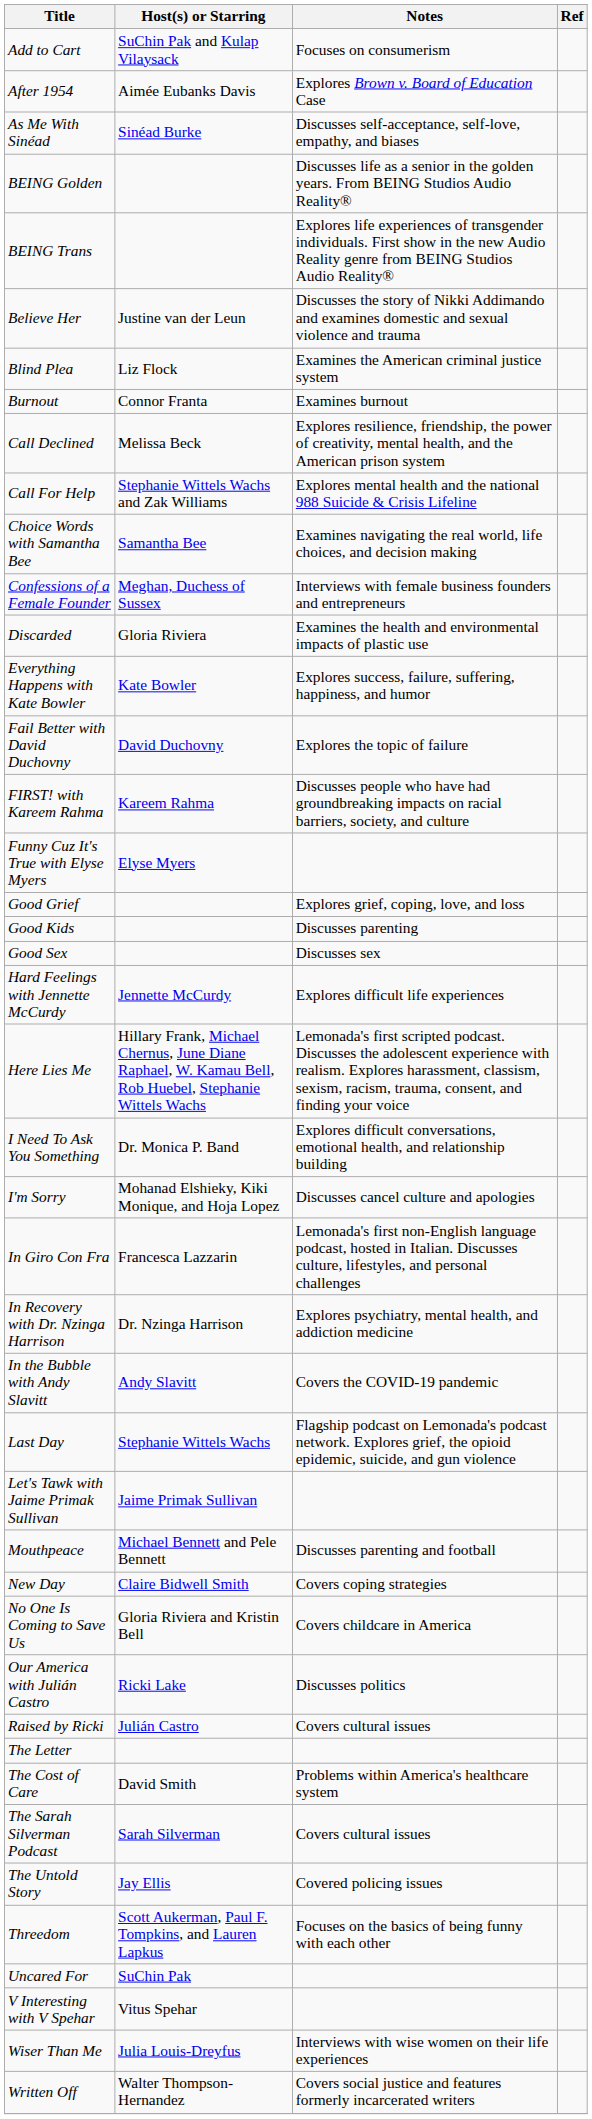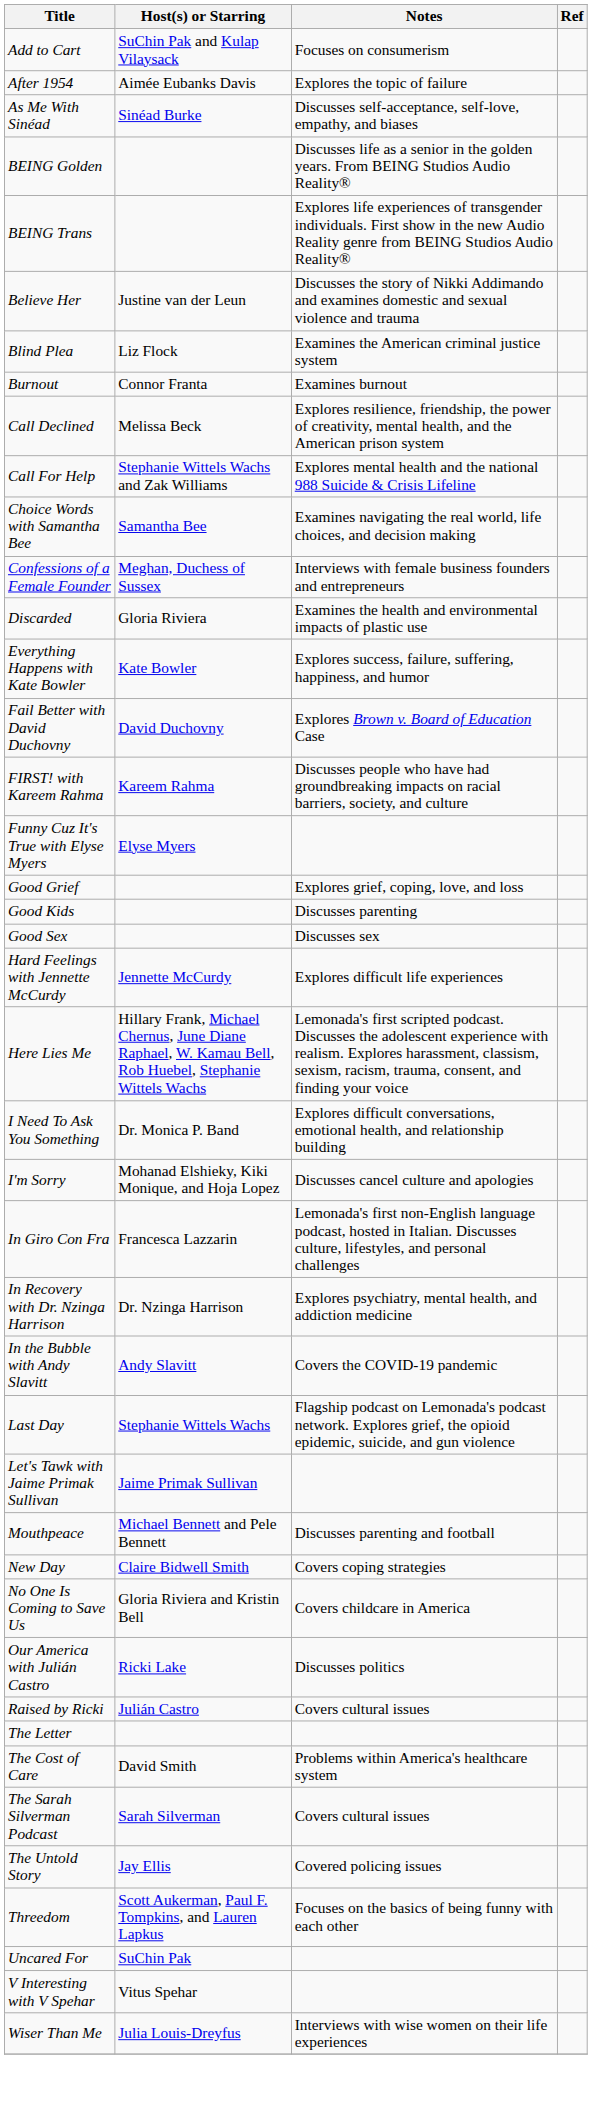After 1954 | Notes: Explores Brown v. Board of Education Case -> Explores the topic of failure
Fail Better with David Duchovny | Notes: Explores the topic of failure -> Explores Brown v. Board of Education Case
- row: Written Off | Walter Thompson-Hernandez | Covers social justice and features formerly incarcerated writers
